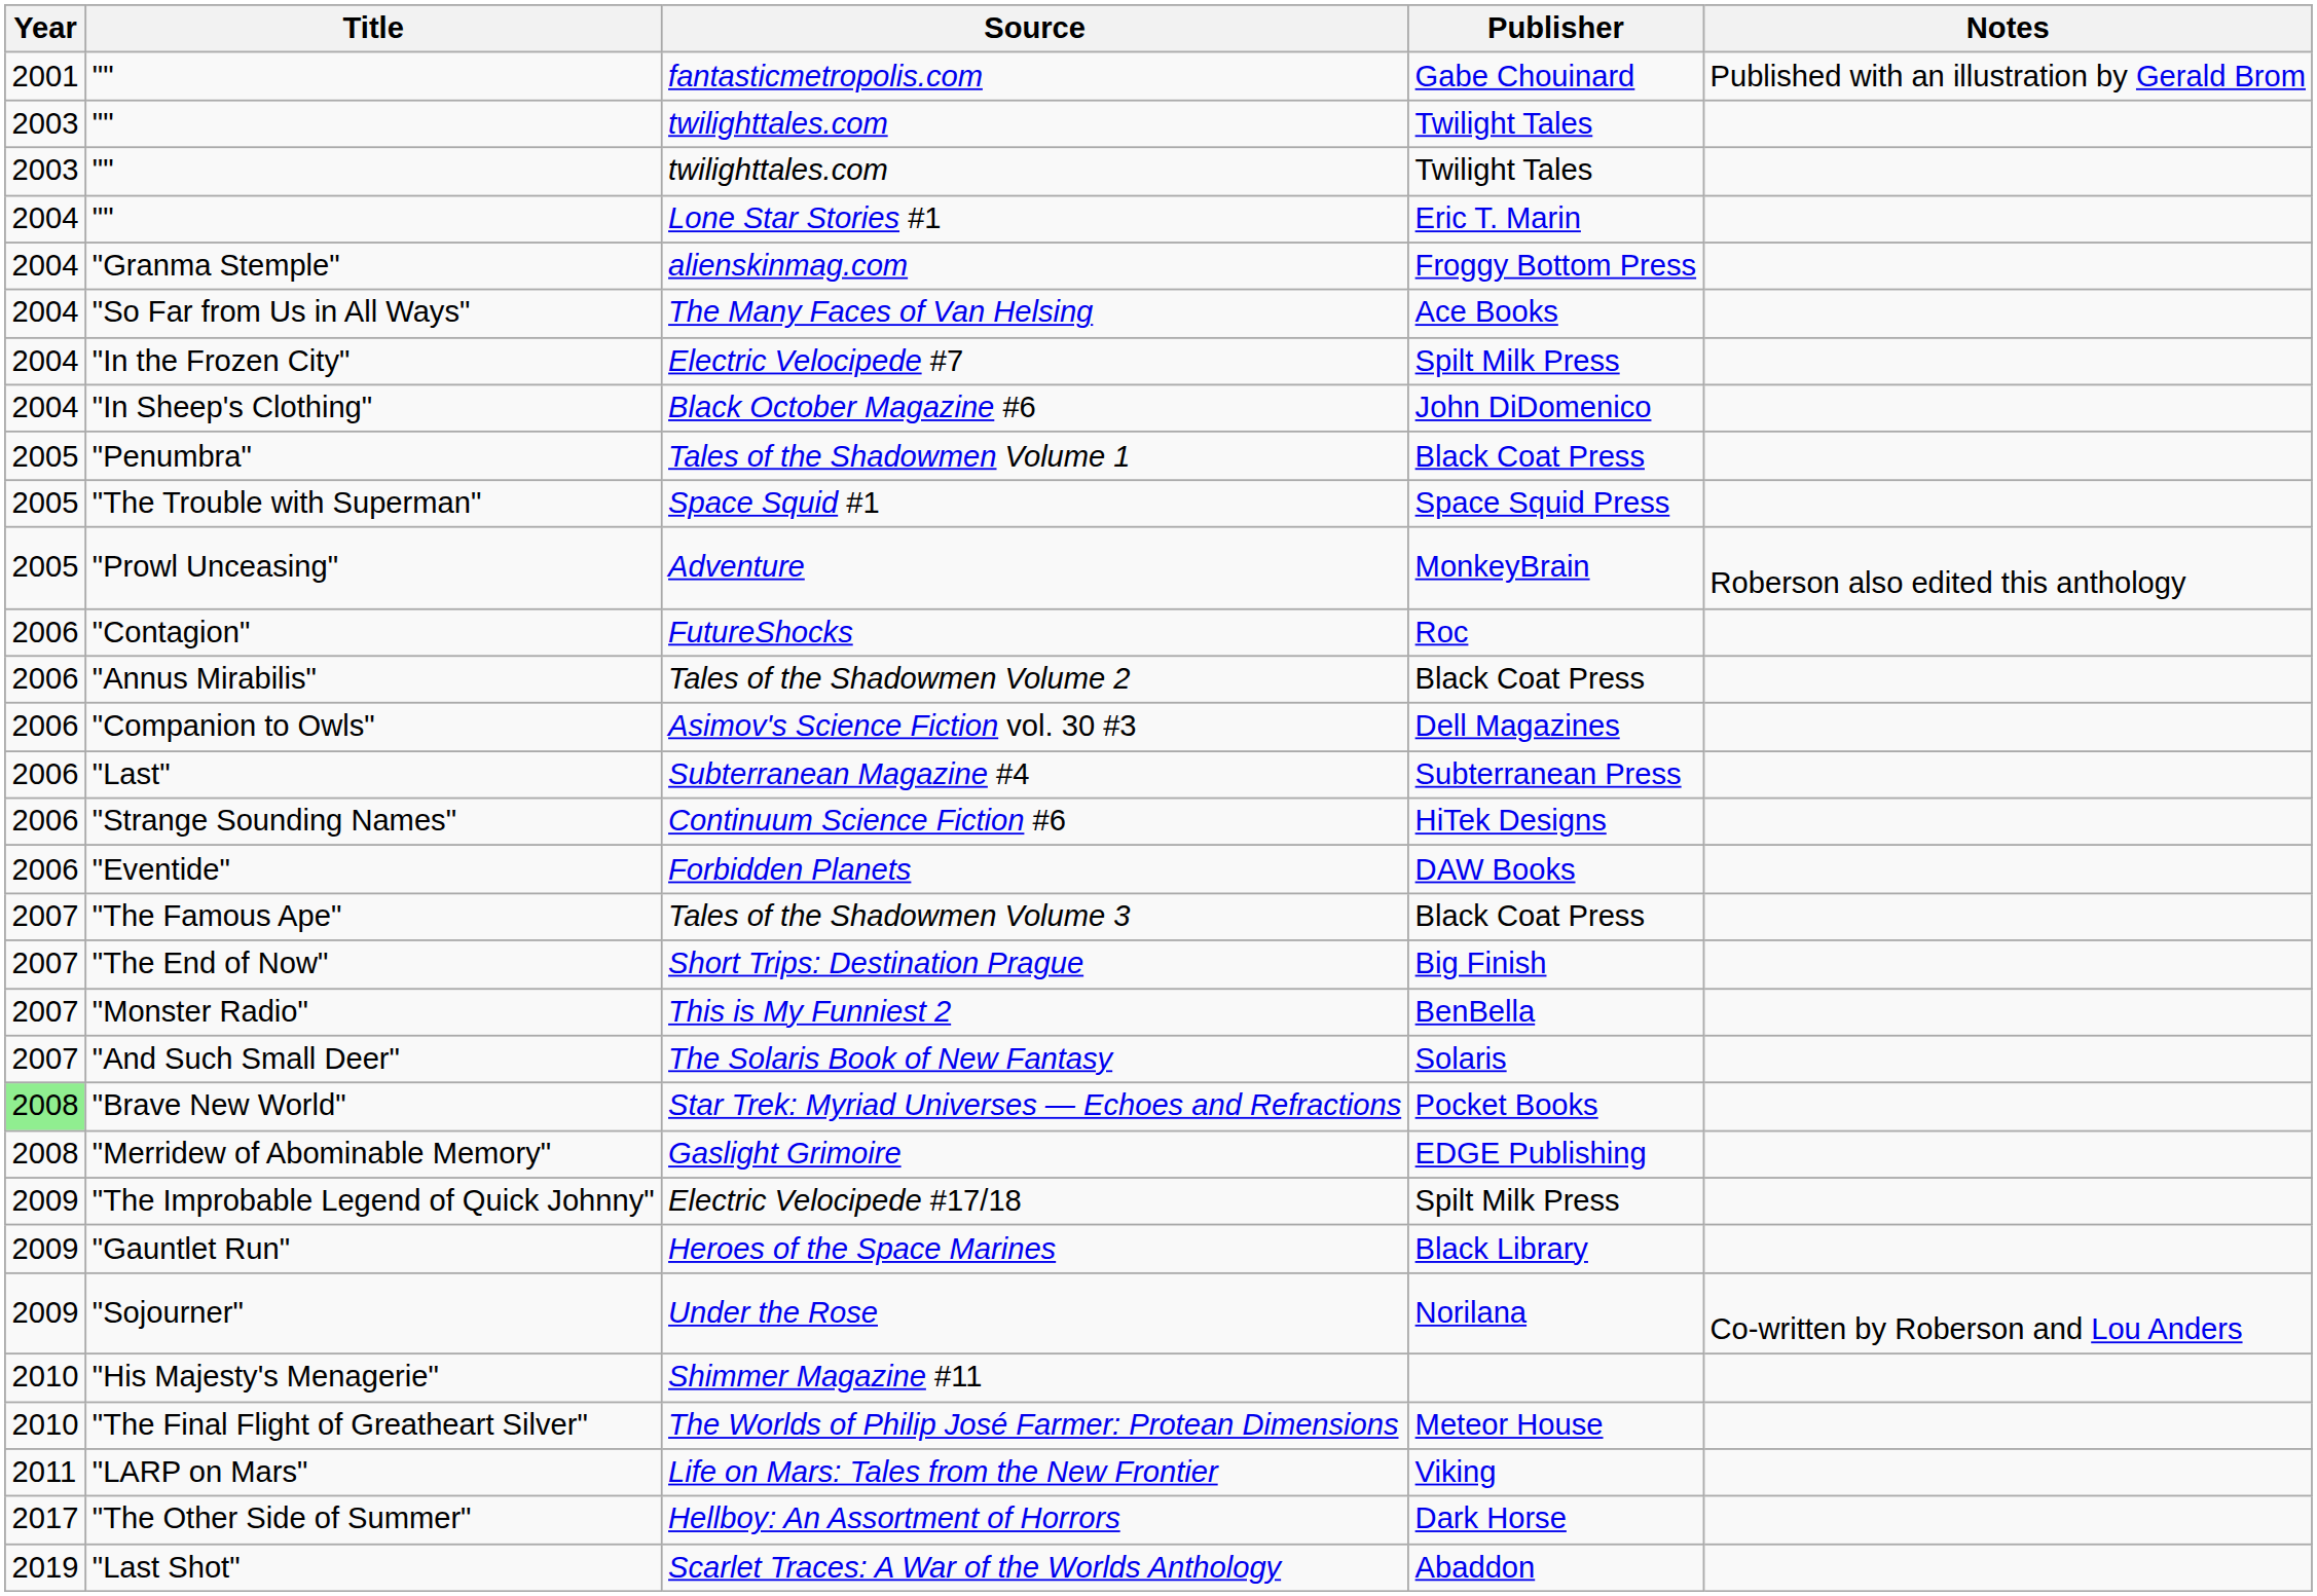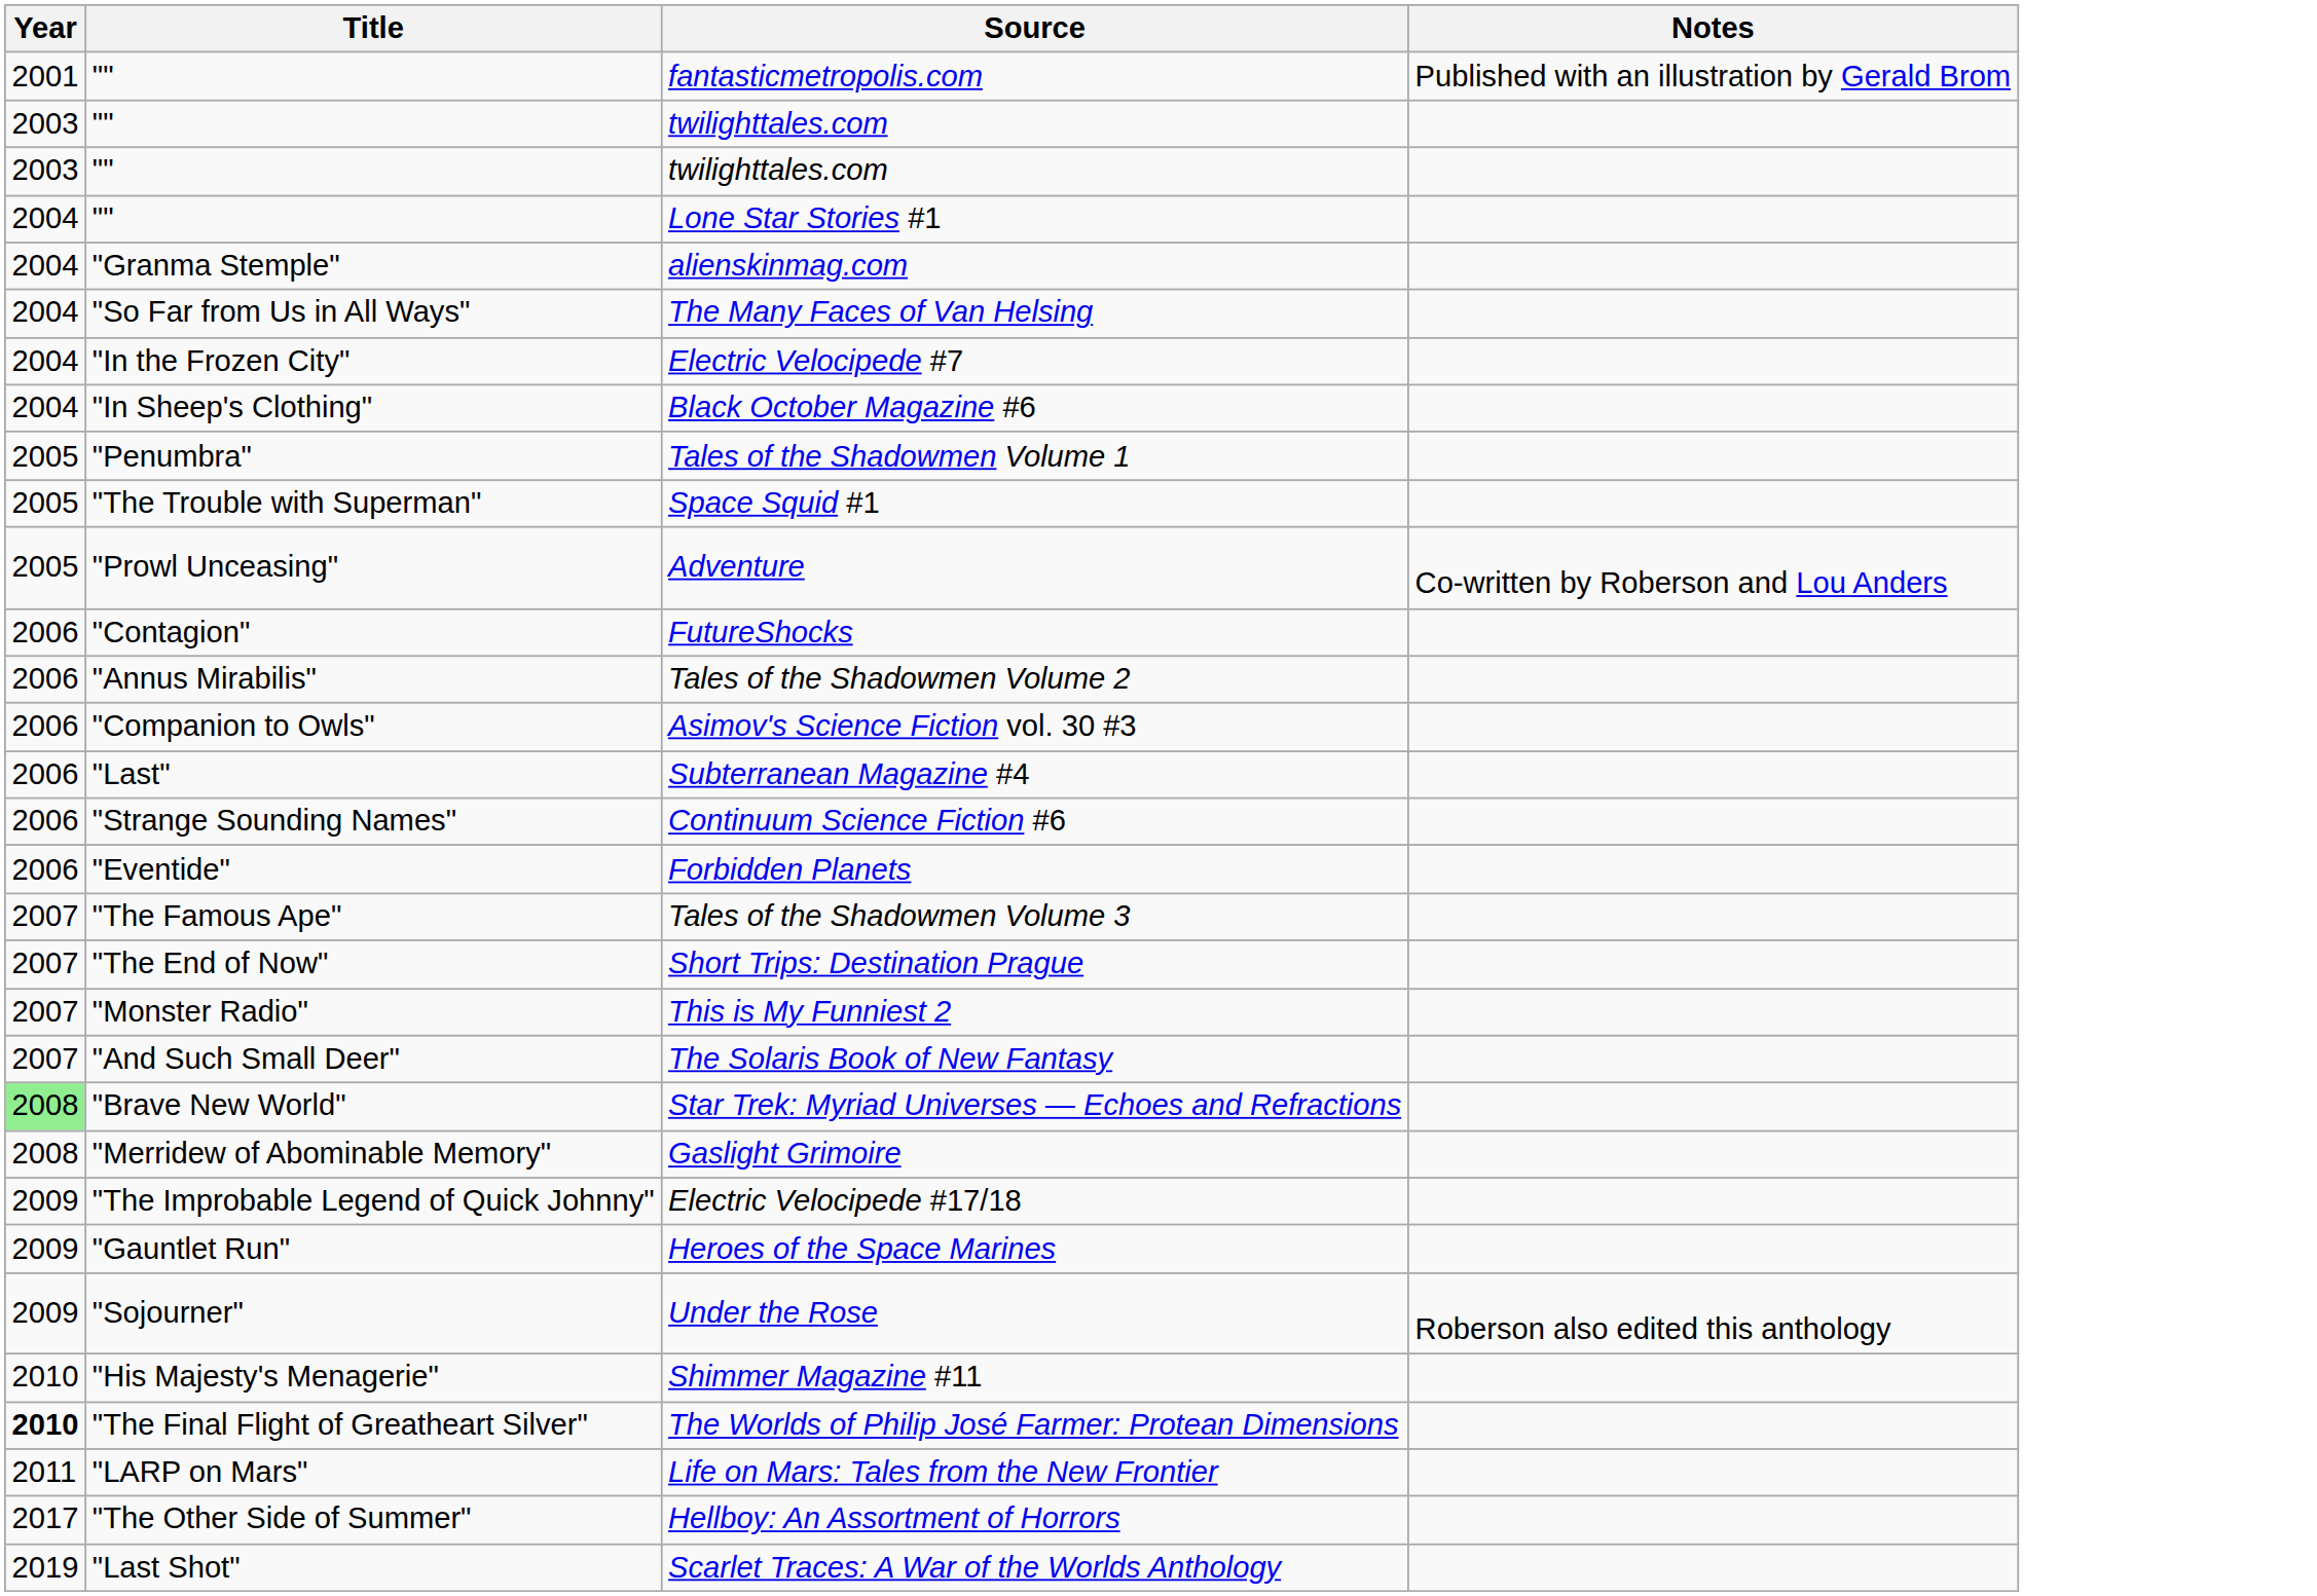- column: Publisher | Gabe Chouinard | Twilight Tales | Twilight Tales | Eric T. Marin | Froggy Bottom Press | Ace Books | Spilt Milk Press | John DiDomenico | Black Coat Press | Space Squid Press | MonkeyBrain | Roc | Black Coat Press | Dell Magazines | Subterranean Press | HiTek Designs | DAW Books | Black Coat Press | Big Finish | BenBella | Solaris | Pocket Books | EDGE Publishing | Spilt Milk Press | Black Library | Norilana | Meteor House | Viking | Dark Horse | Abaddon
Adventure | Notes: Roberson also edited this anthology -> Co-written by Roberson and Lou Anders
Under the Rose | Notes: Co-written by Roberson and Lou Anders -> Roberson also edited this anthology
The Worlds of Philip José Farmer: Protean Dimensions | Year: normal -> bold
